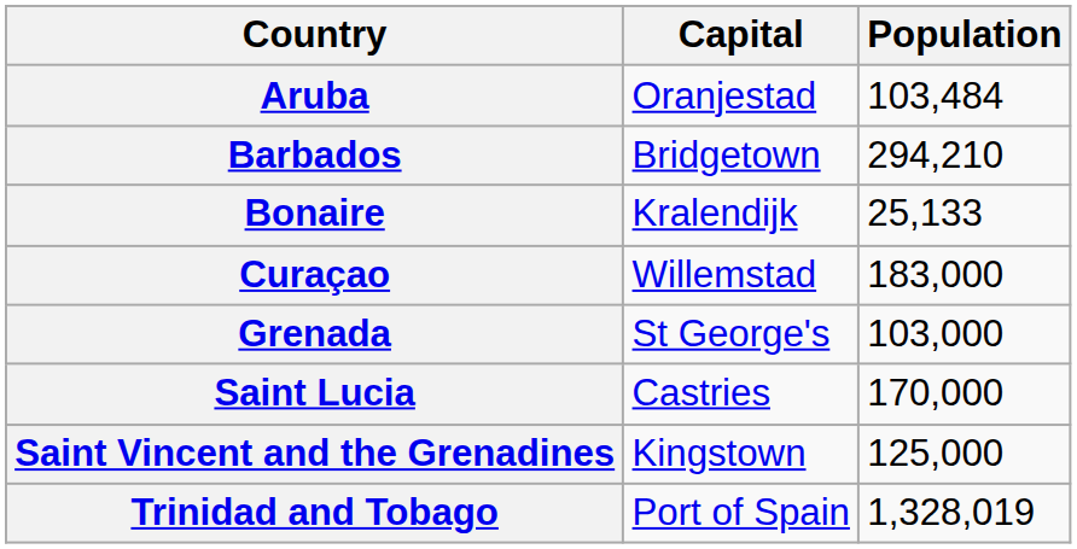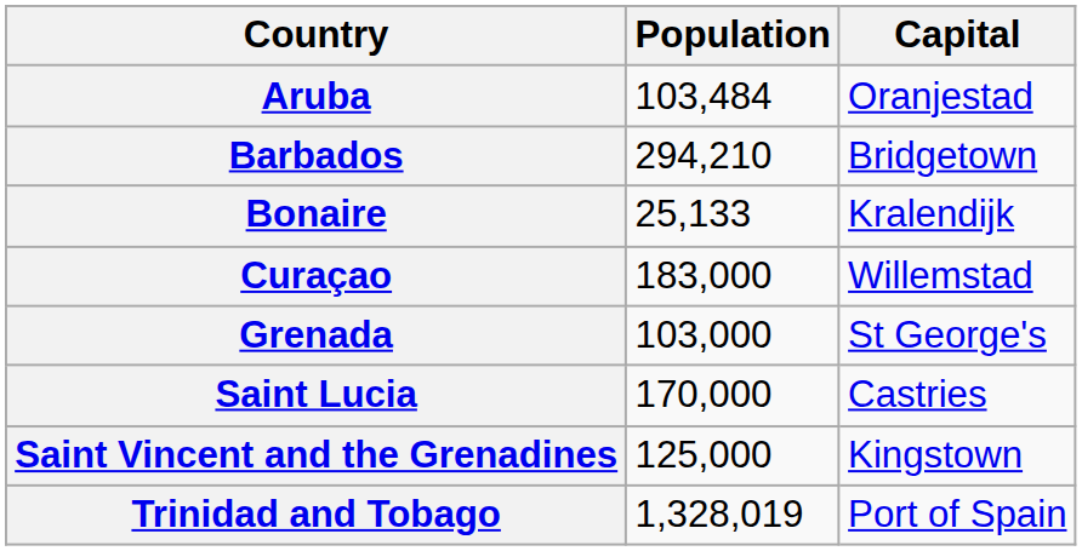columns swapped: Capital <-> Population
